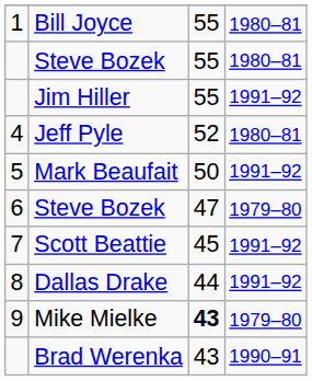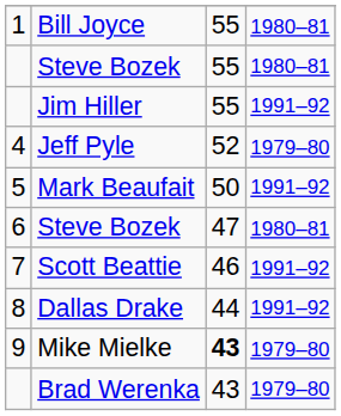Jeff Pyle | column 4: 1980–81 -> 1979–80
6 / Steve Bozek | column 4: 1979–80 -> 1980–81
Scott Beattie | column 3: 45 -> 46
Brad Werenka | column 4: 1990–91 -> 1979–80
